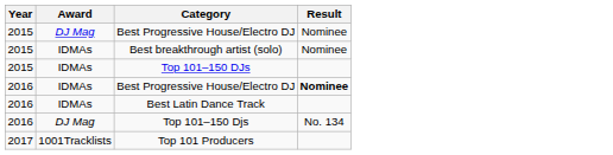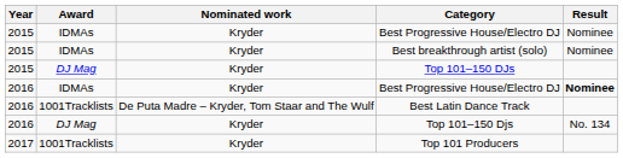+ column: Nominated work | Kryder | Kryder | Kryder | Kryder | De Puta Madre – Kryder, Tom Staar and The Wulf | Kryder | Kryder
2015 / Best Progressive House/Electro DJ | Award: DJ Mag -> IDMAs
Top 101–150 DJs | Award: IDMAs -> DJ Mag
Best Latin Dance Track | Award: IDMAs -> 1001Tracklists
